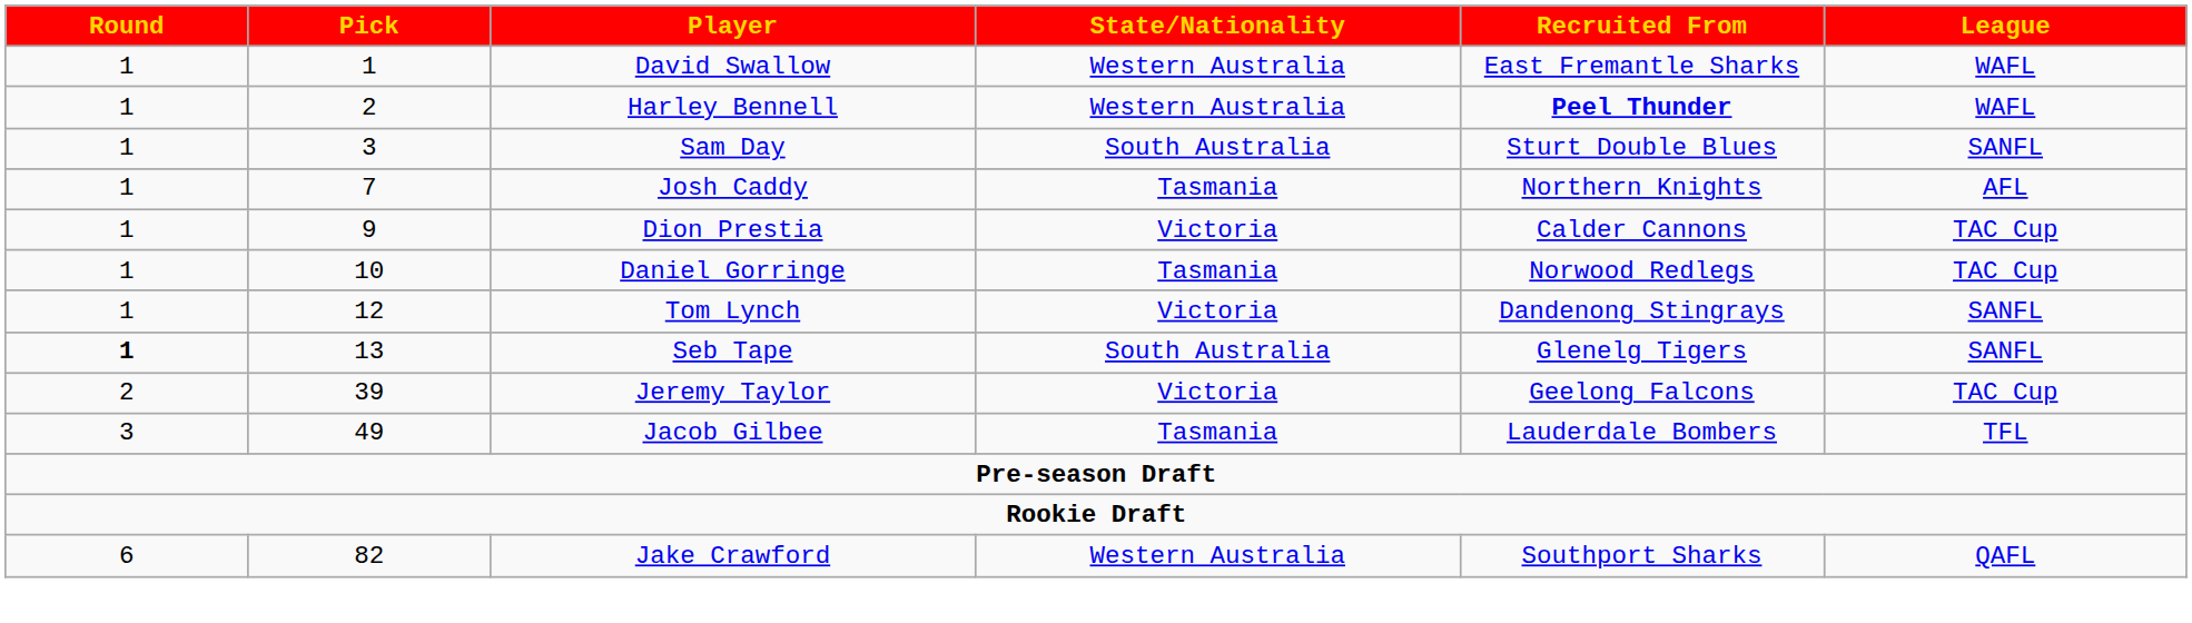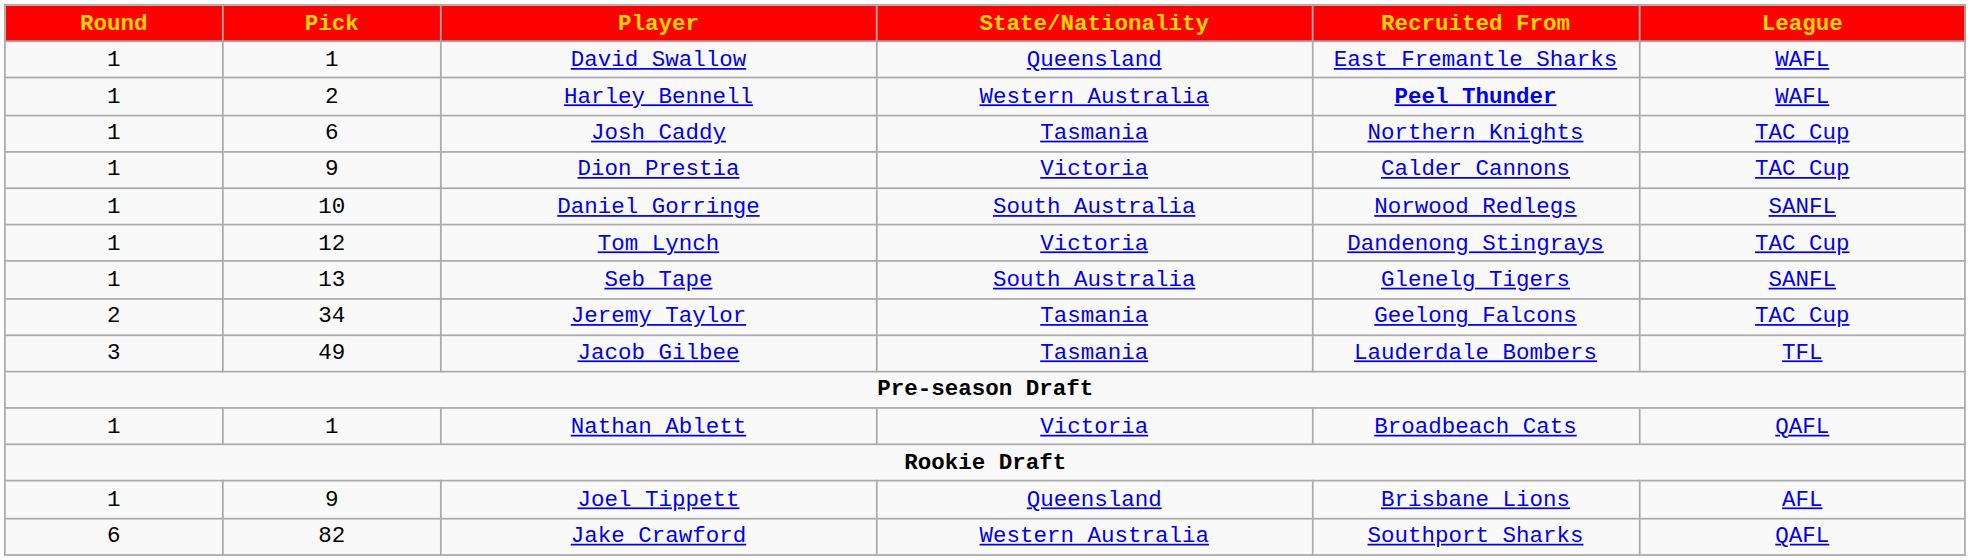David Swallow | State/Nationality: Western Australia -> Queensland
- row: 1 | 3 | Sam Day | South Australia | Sturt Double Blues | SANFL
Josh Caddy | Pick: 7 -> 6
Josh Caddy | League: AFL -> TAC Cup
Daniel Gorringe | State/Nationality: Tasmania -> South Australia
Daniel Gorringe | League: TAC Cup -> SANFL
Tom Lynch | League: SANFL -> TAC Cup
Seb Tape | Round: bold -> normal
Jeremy Taylor | Pick: 39 -> 34
Jeremy Taylor | State/Nationality: Victoria -> Tasmania
+ row: 1 | 1 | Nathan Ablett | Victoria | Broadbeach Cats | QAFL
+ row: 1 | 9 | Joel Tippett | Queensland | Brisbane Lions | AFL
